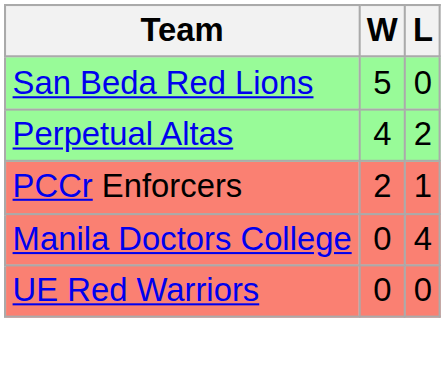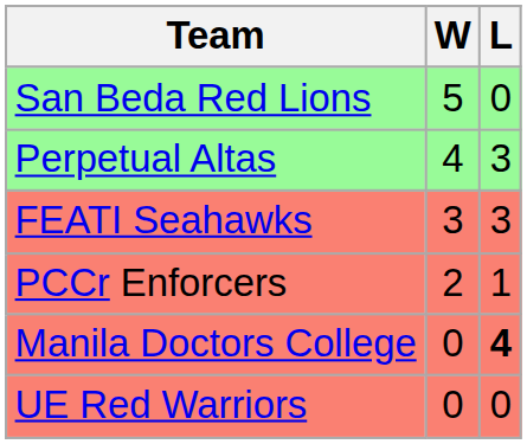Perpetual Altas | L: 2 -> 3
+ row: FEATI Seahawks | 3 | 3
Manila Doctors College | L: normal -> bold
